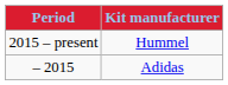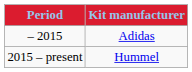rows swapped: – 2015 <-> 2015 – present
